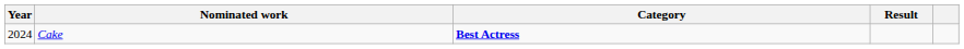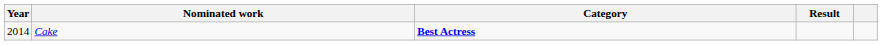Cake | Year: 2024 -> 2014
